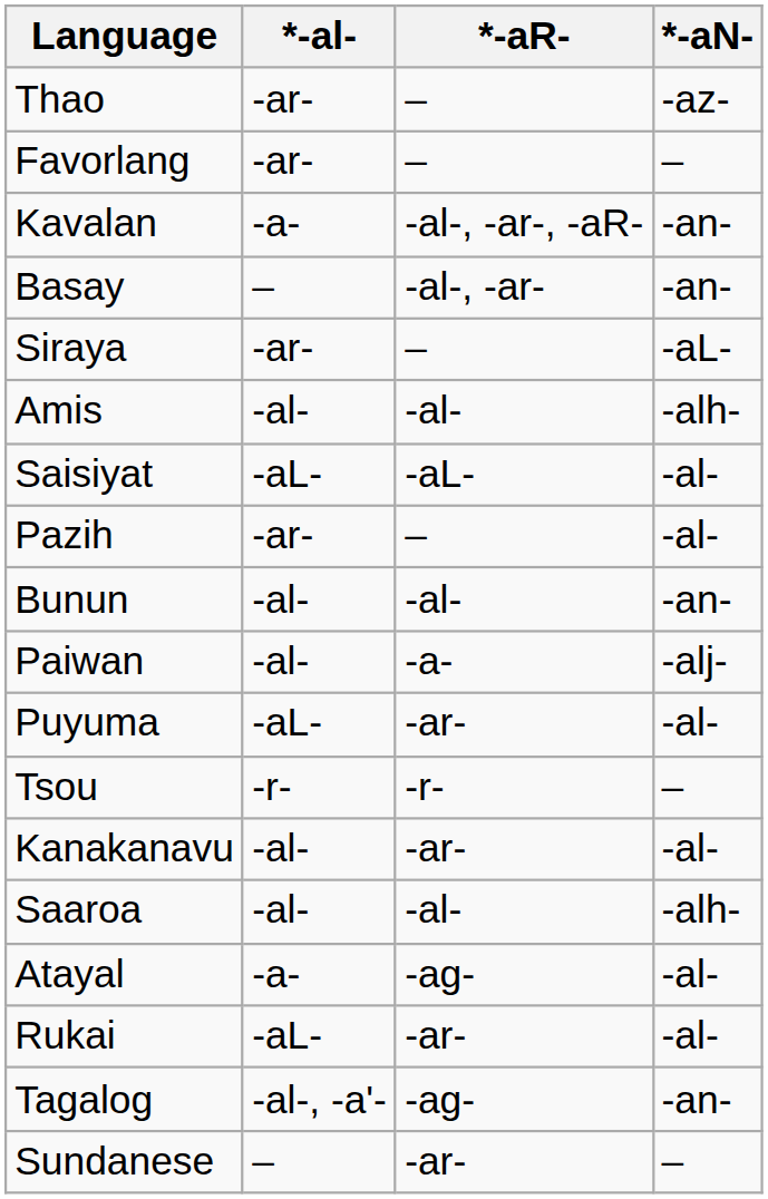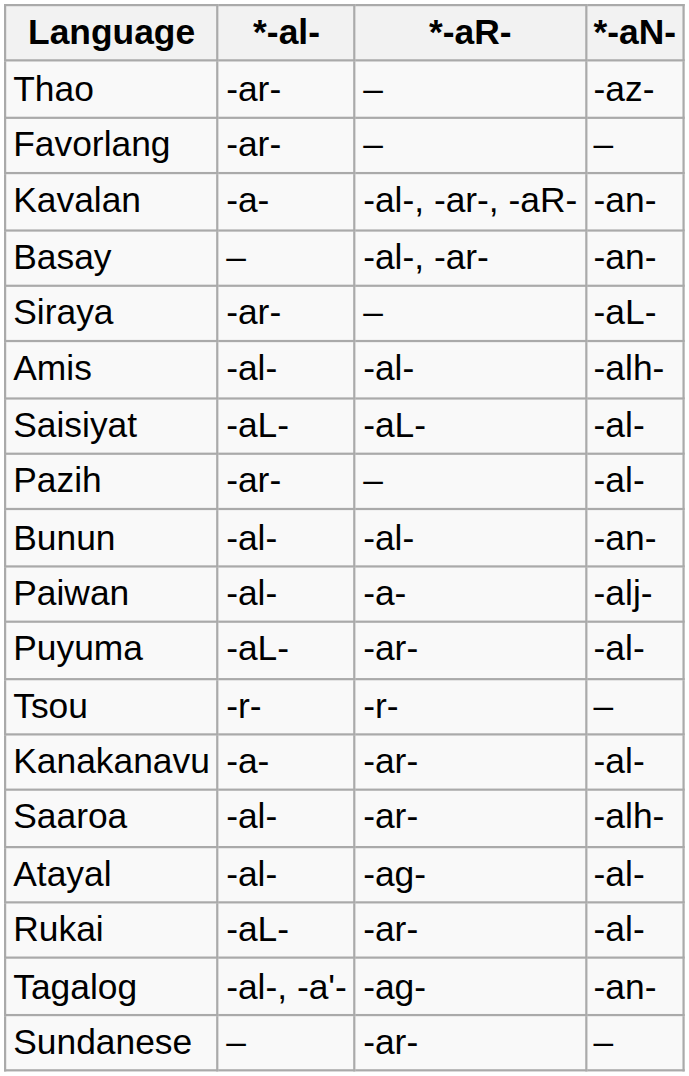Kanakanavu | *-al-: -al- -> -a-
Saaroa | *-aR-: -al- -> -ar-
Atayal | *-al-: -a- -> -al-
